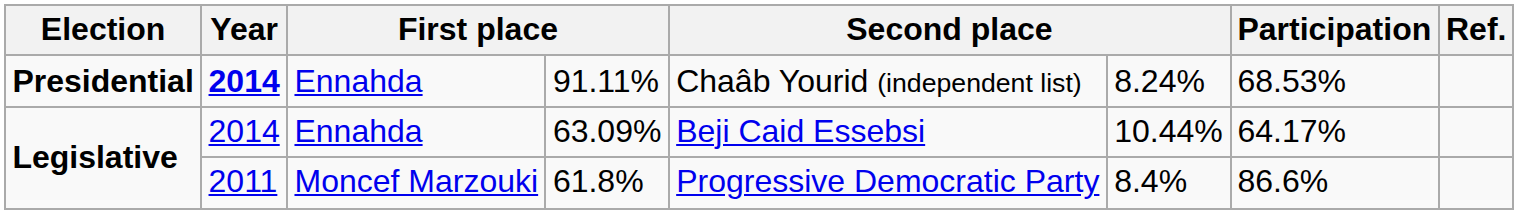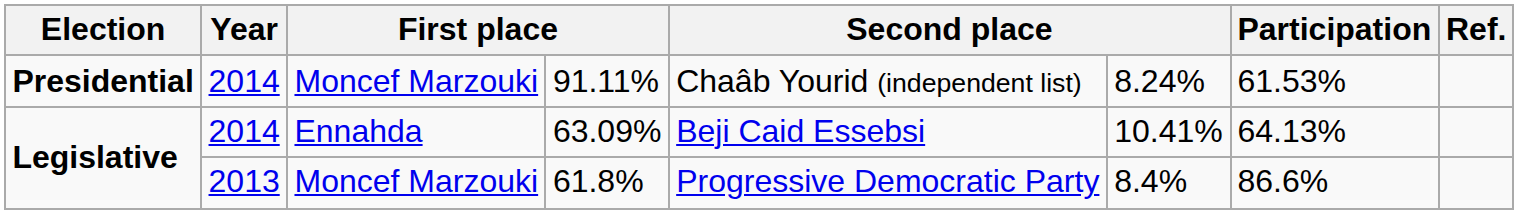91.11% | Year: bold -> normal
91.11% | column 3: Ennahda -> Moncef Marzouki
91.11% | Participation: 68.53% -> 61.53%
63.09% | column 6: 10.44% -> 10.41%
63.09% | Participation: 64.17% -> 64.13%
61.8% | Year: 2011 -> 2013
